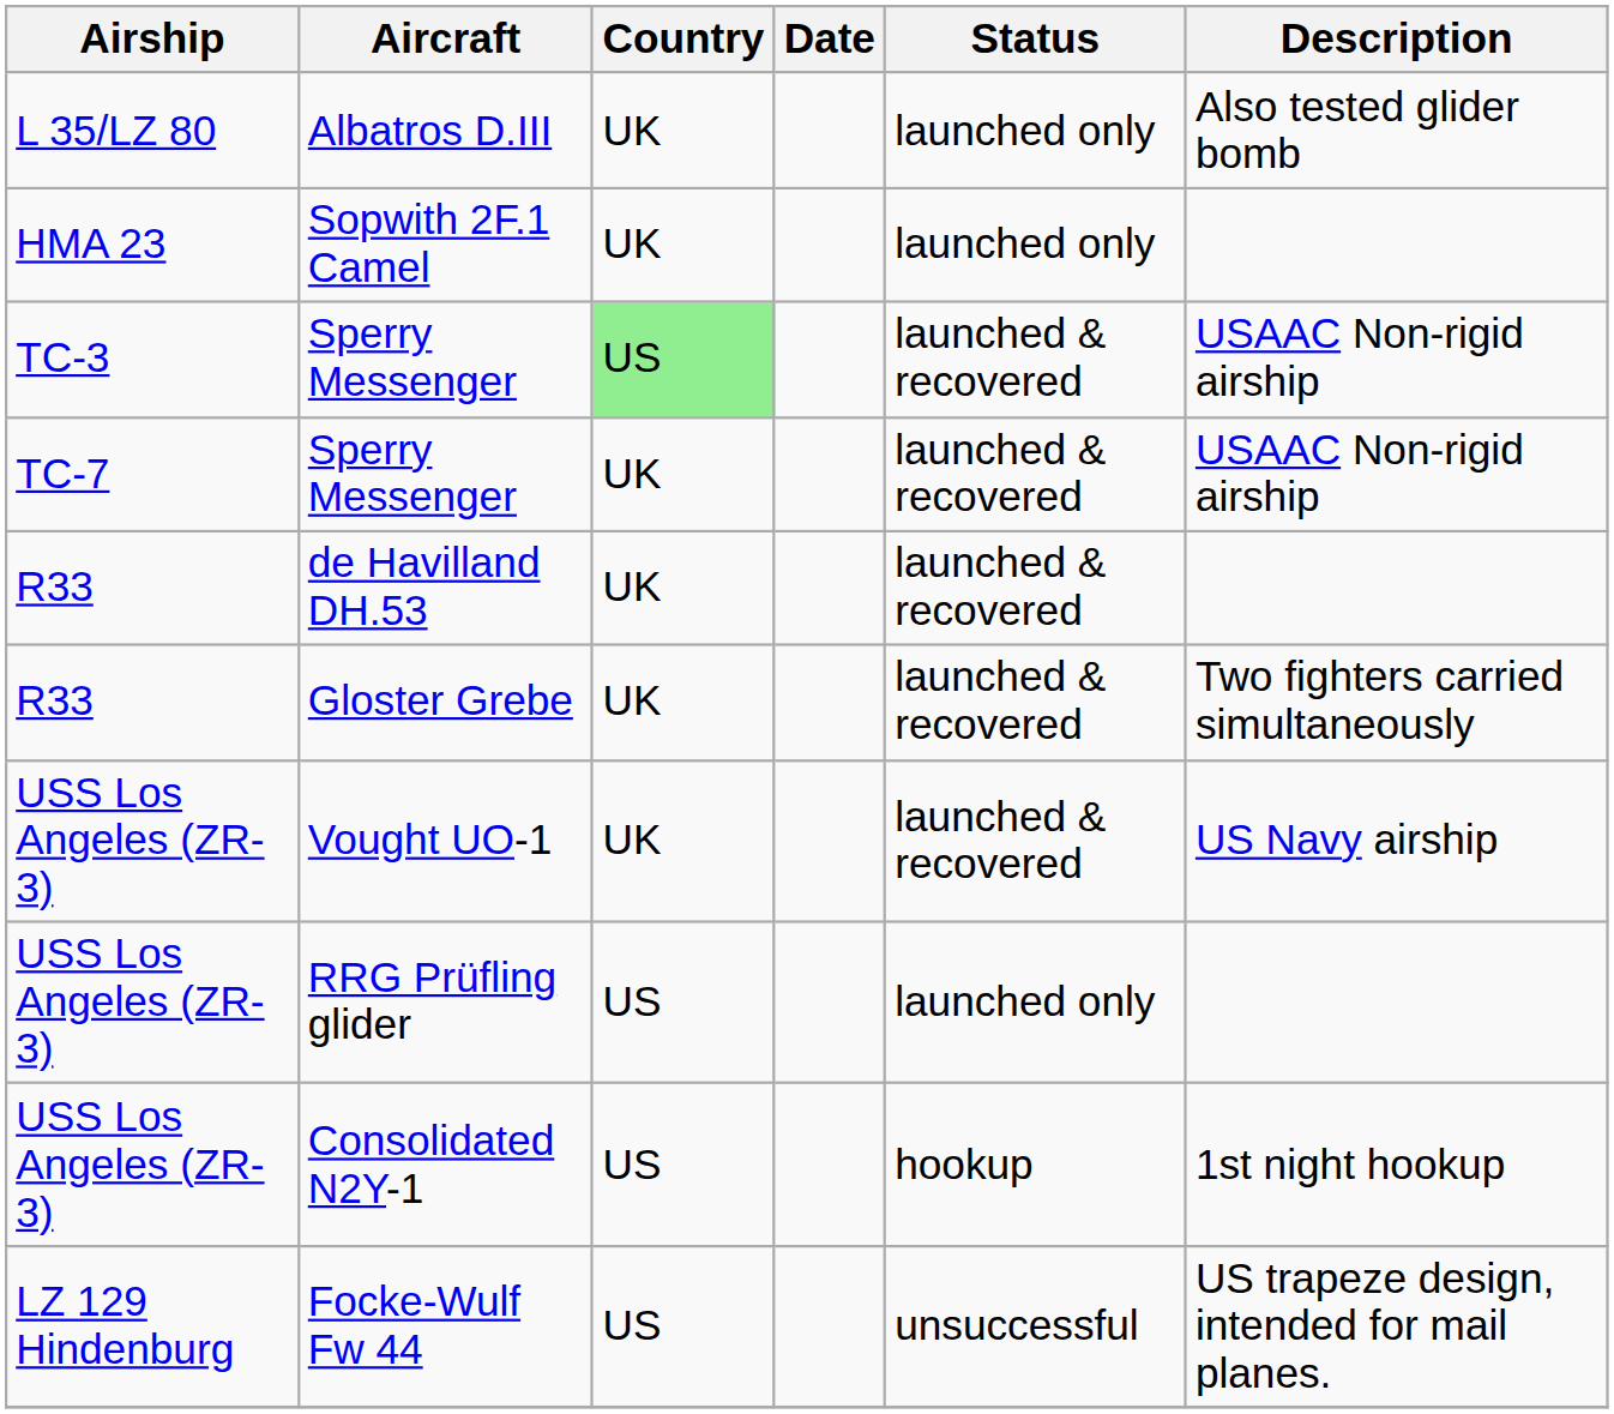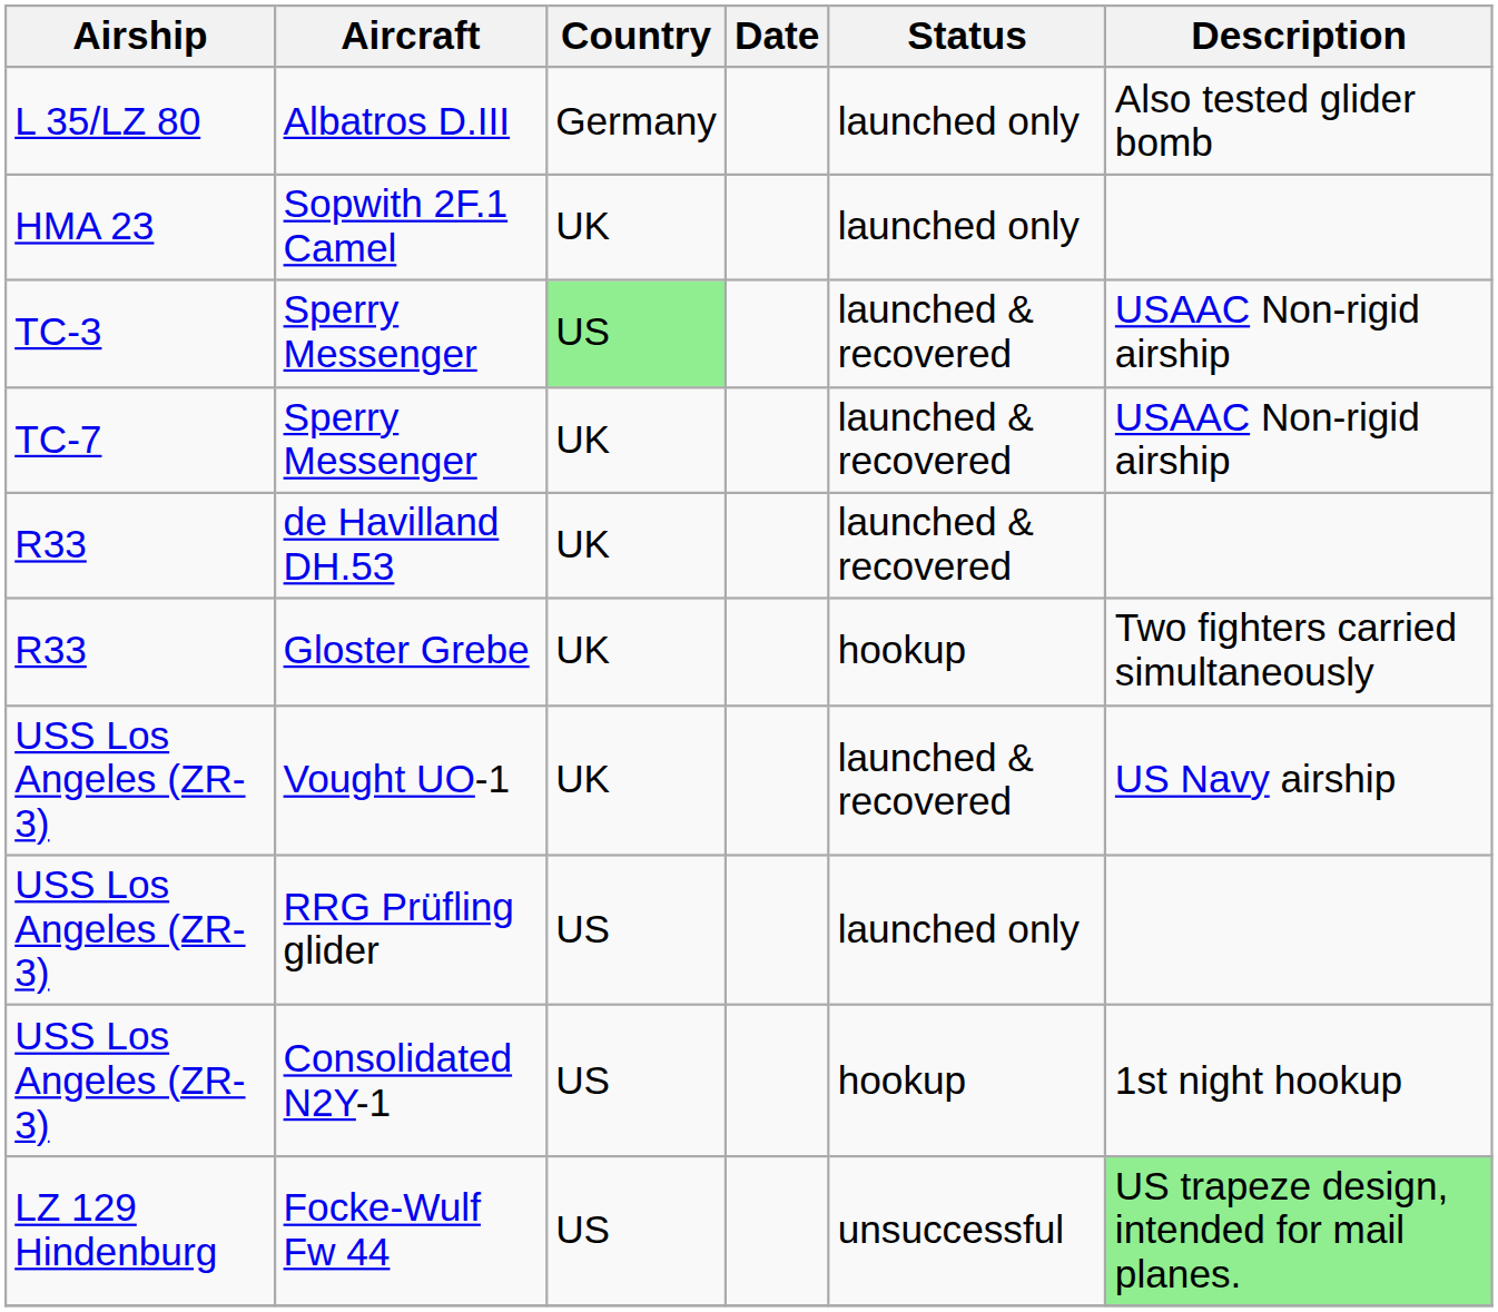Albatros D.III | Country: UK -> Germany
Gloster Grebe | Status: launched & recovered -> hookup
Focke-Wulf Fw 44 | Description: no background -> lightgreen background
